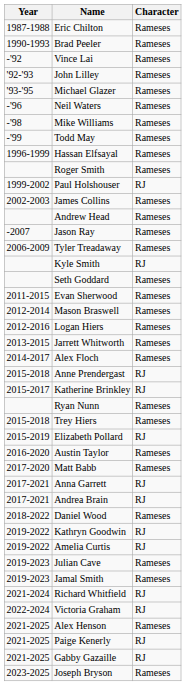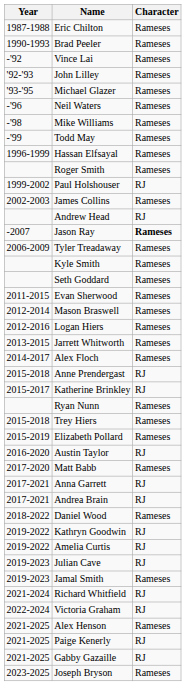Andrew Head | Character: Rameses -> RJ
Jason Ray | Character: normal -> bold
Kyle Smith | Character: RJ -> Rameses
Elizabeth Pollard | Character: RJ -> Rameses
Austin Taylor | Character: Rameses -> RJ
Julian Cave | Character: Rameses -> RJ
